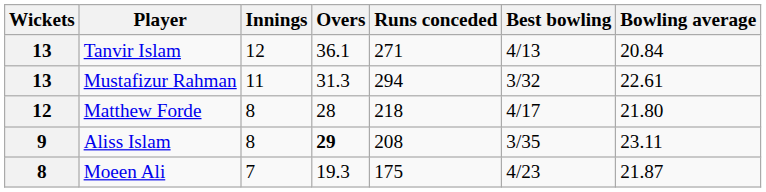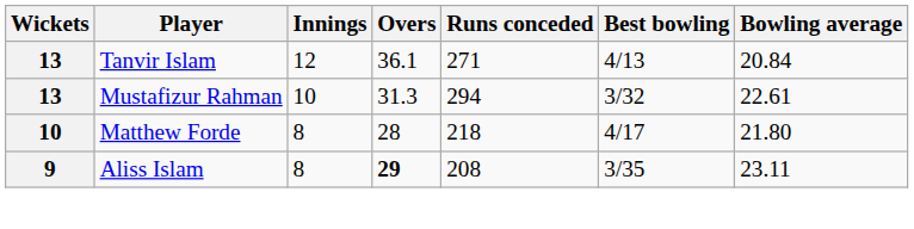Mustafizur Rahman | Innings: 11 -> 10
Matthew Forde | Wickets: 12 -> 10
- row: 8 | Moeen Ali | 7 | 19.3 | 175 | 4/23 | 21.87
